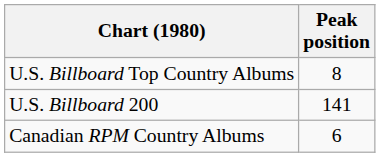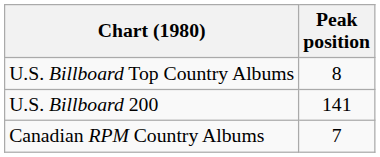Canadian RPM Country Albums | Peak position: 6 -> 7
